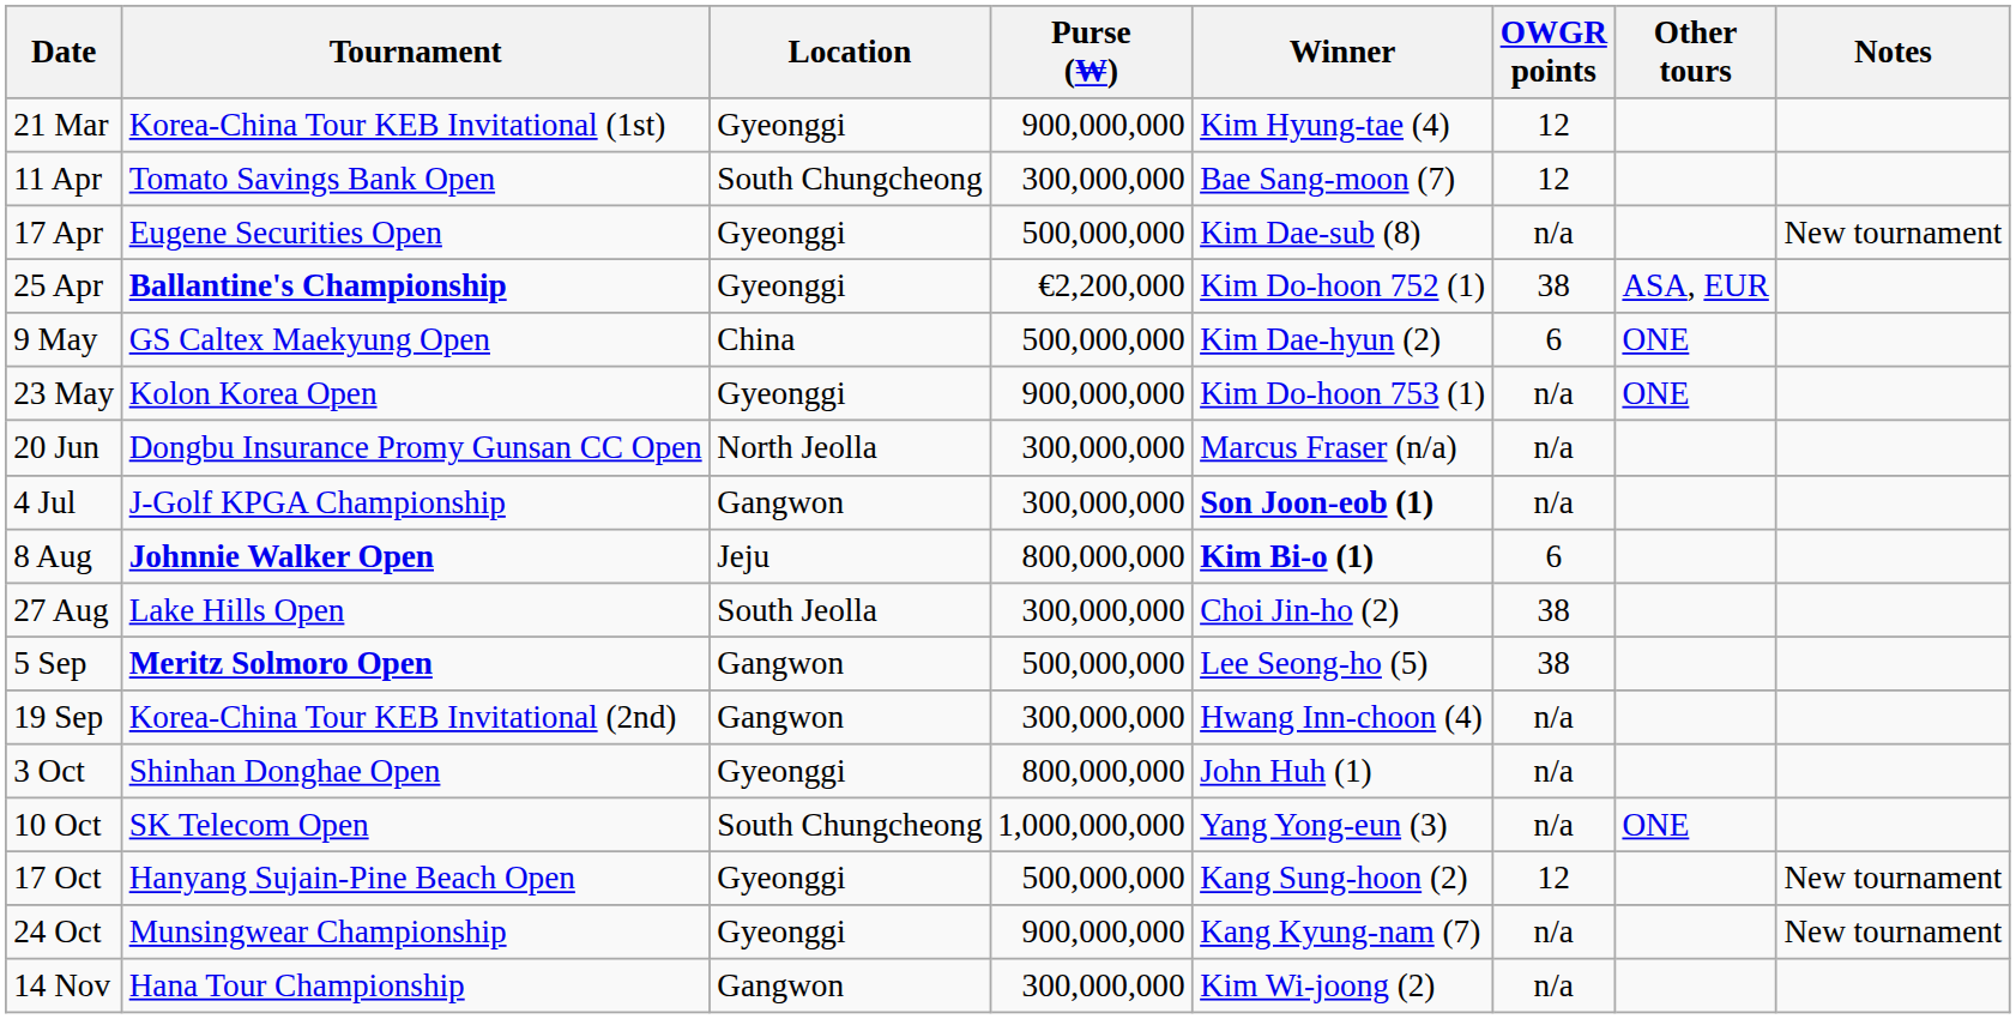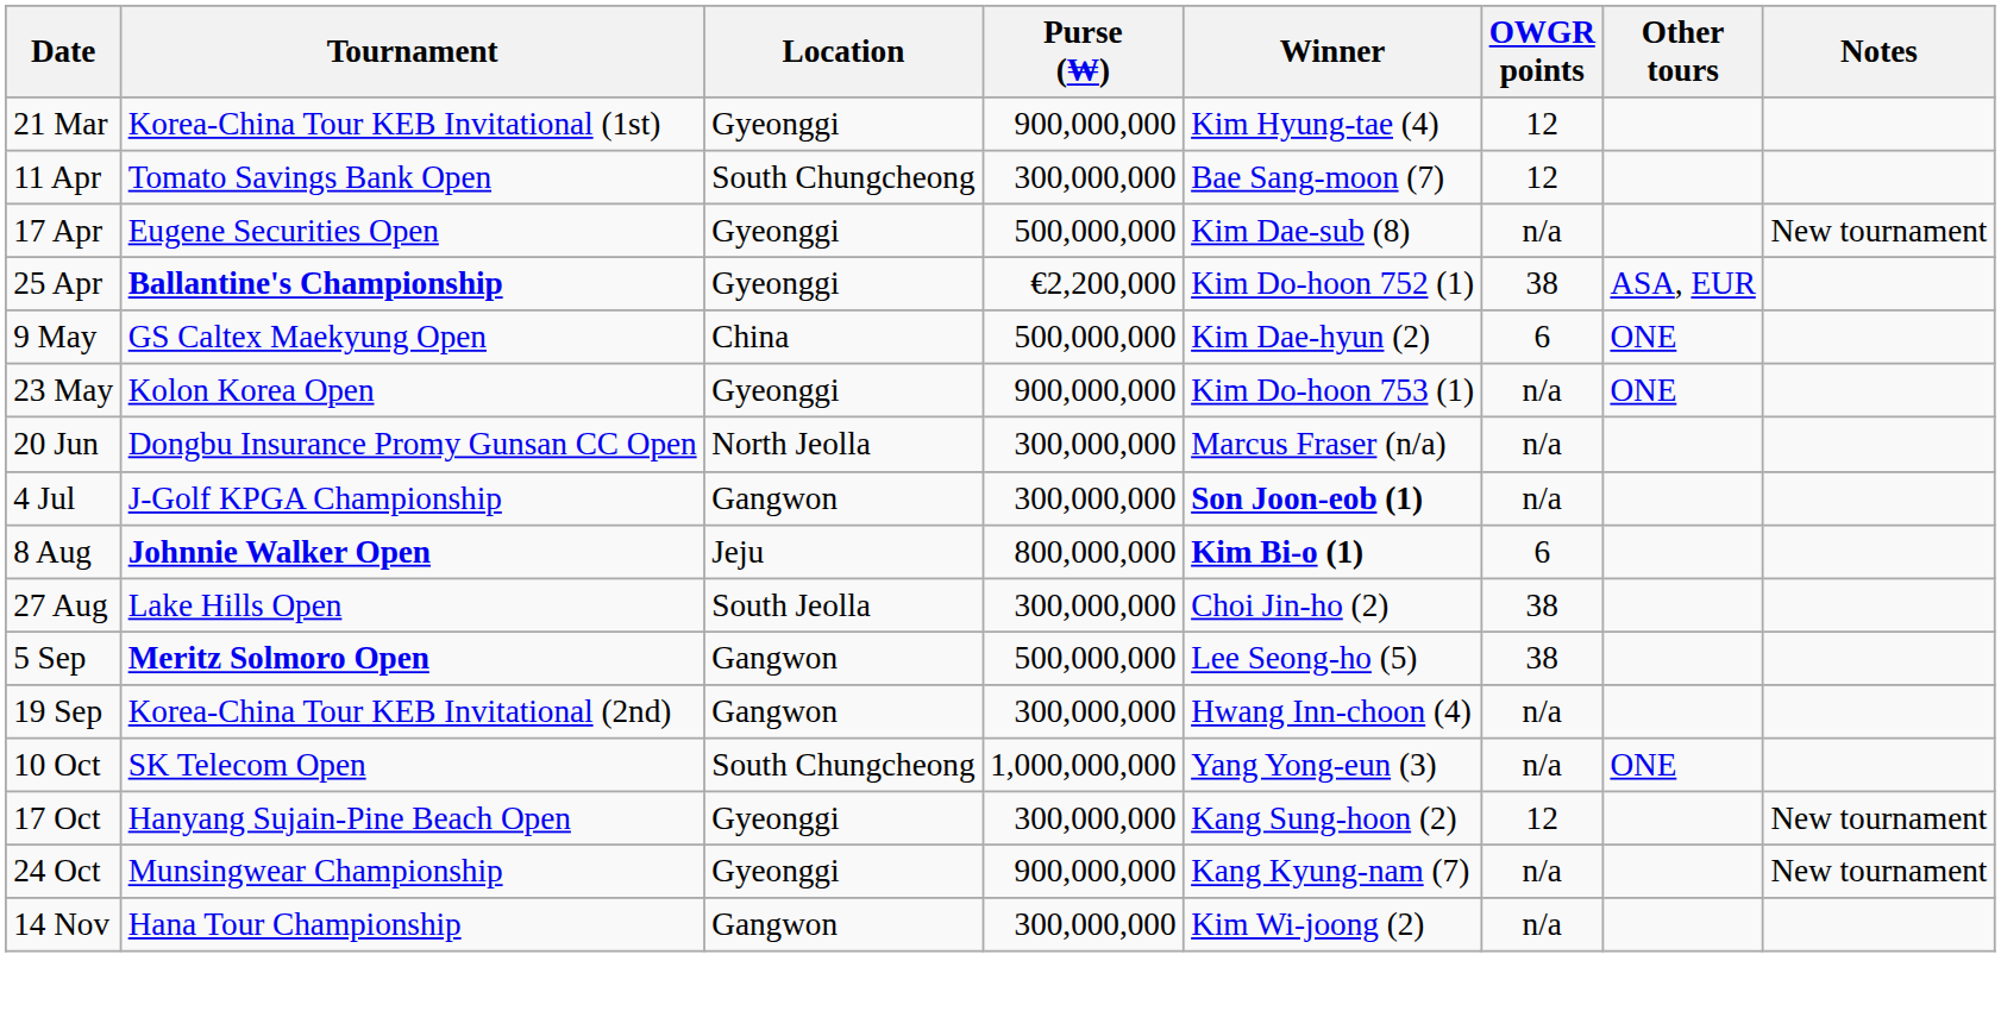- row: 3 Oct | Shinhan Donghae Open | Gyeonggi | 800,000,000 | John Huh (1) | n/a
17 Oct | Purse (₩): 500,000,000 -> 300,000,000
